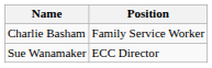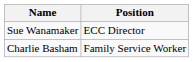rows swapped: Sue Wanamaker <-> Charlie Basham
